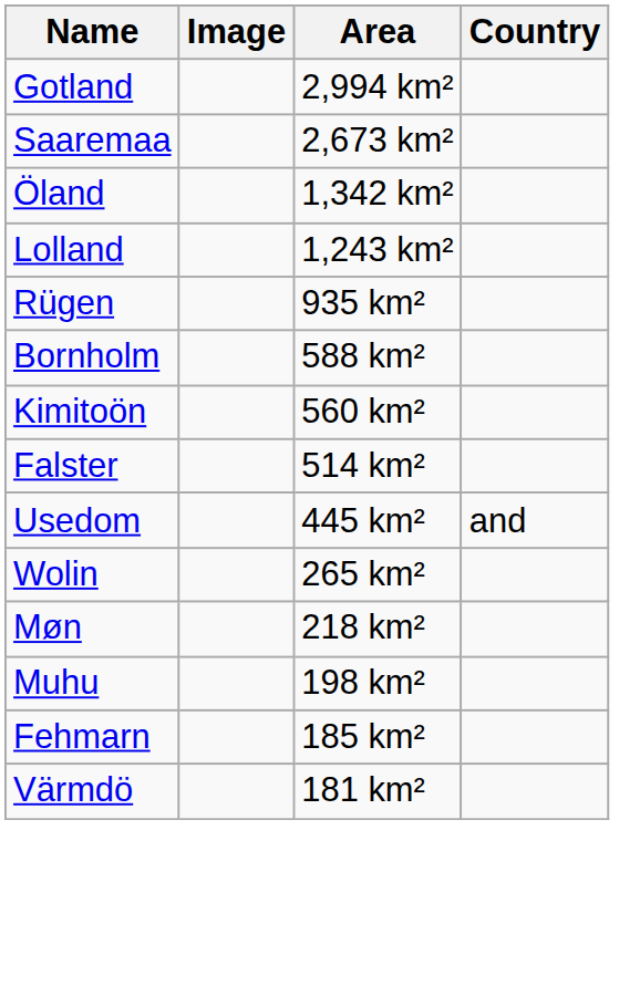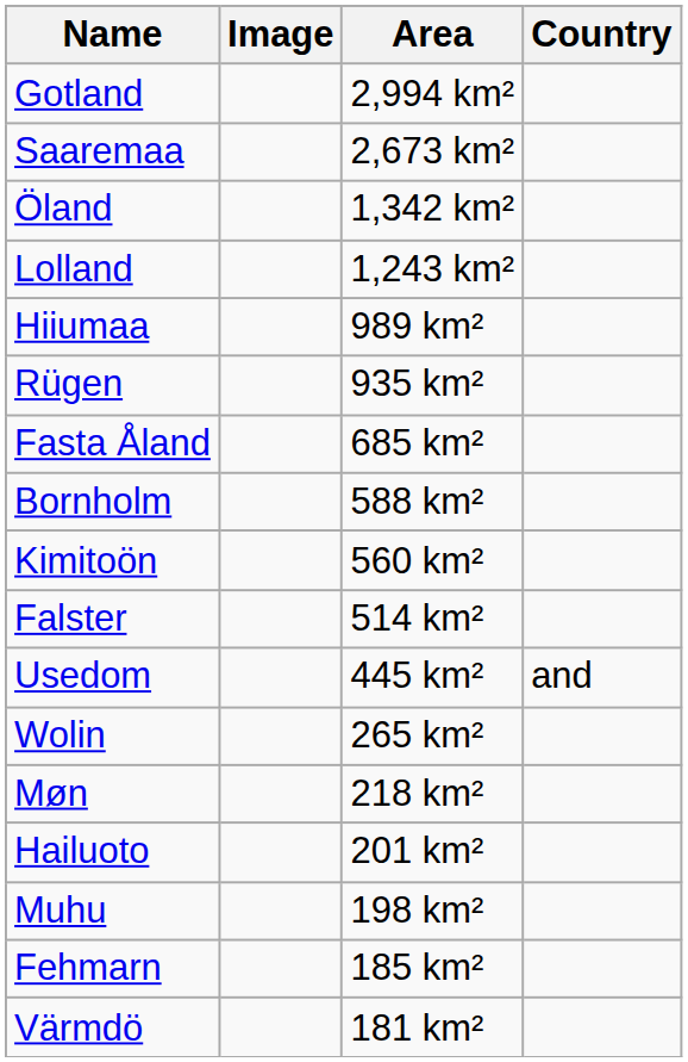+ row: Hiiumaa | 989 km²
+ row: Fasta Åland | 685 km²
+ row: Hailuoto | 201 km²
